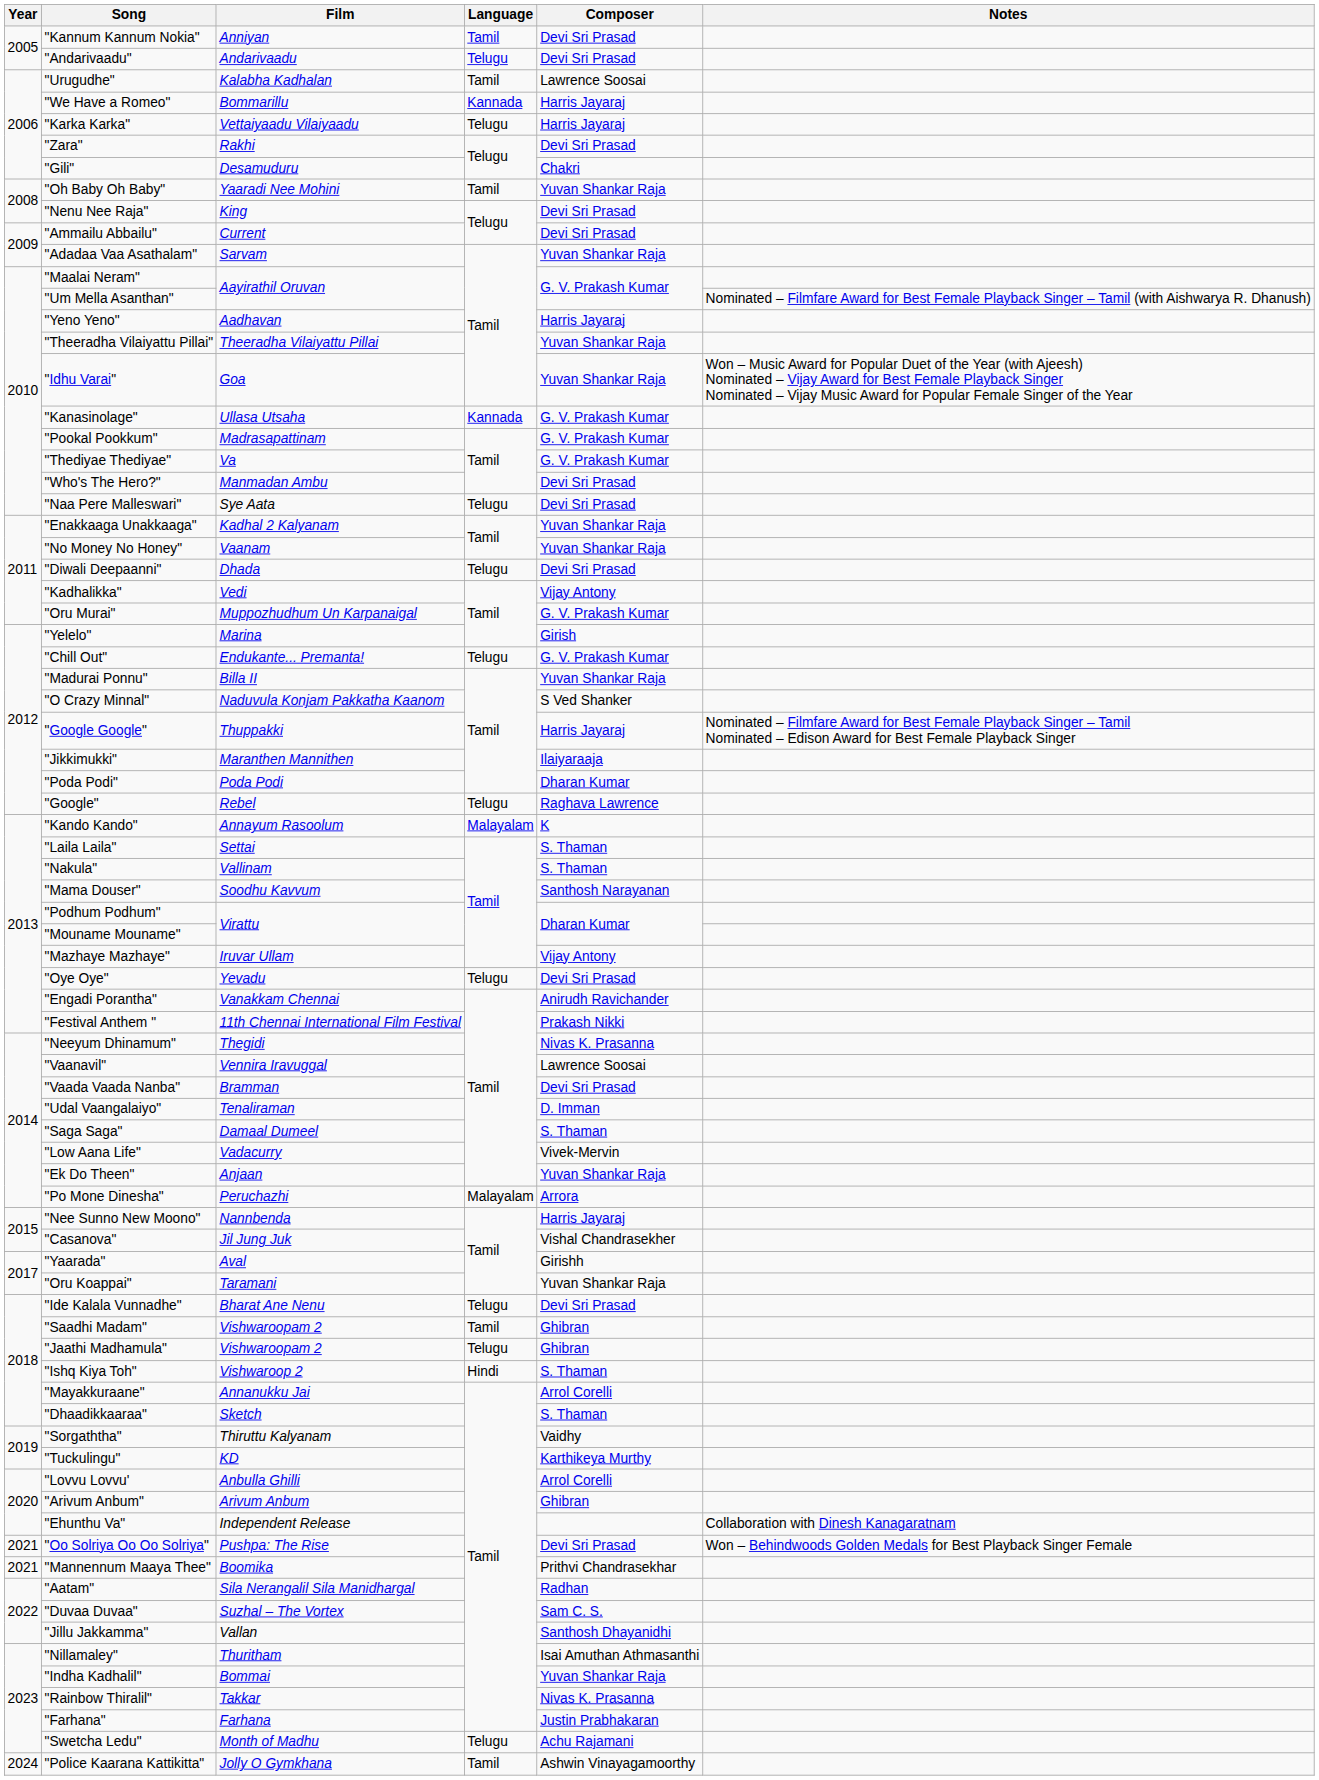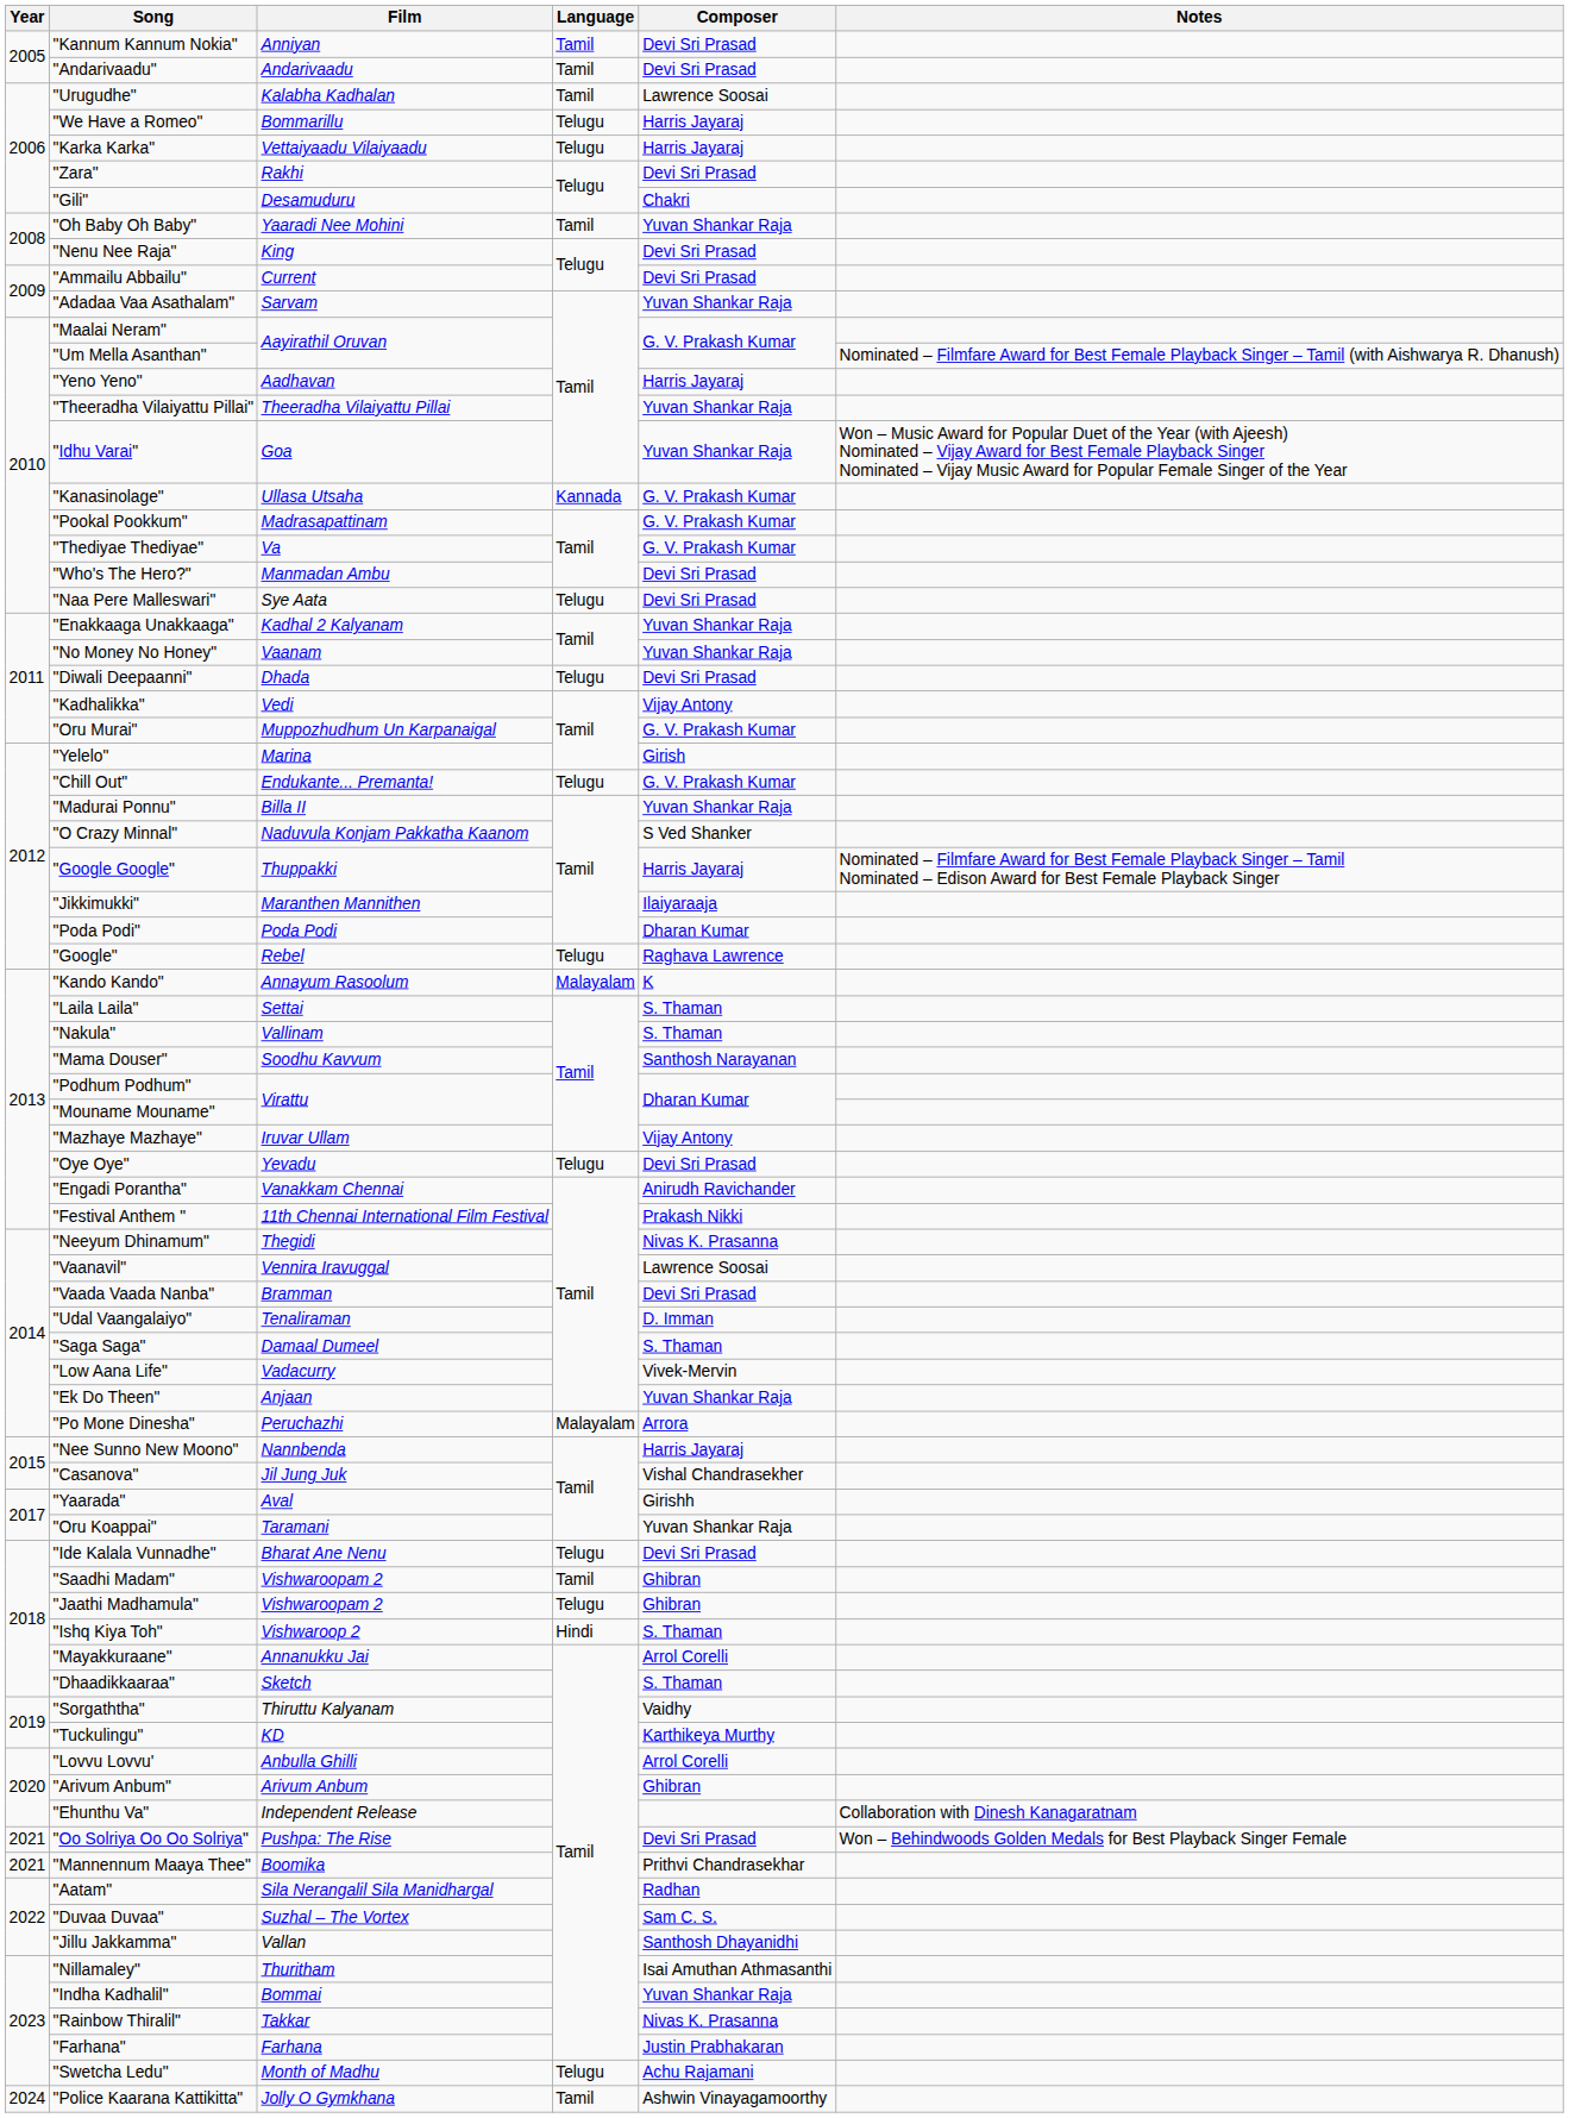"Andarivaadu" | Language: Telugu -> Tamil
"We Have a Romeo" | Language: Kannada -> Telugu
